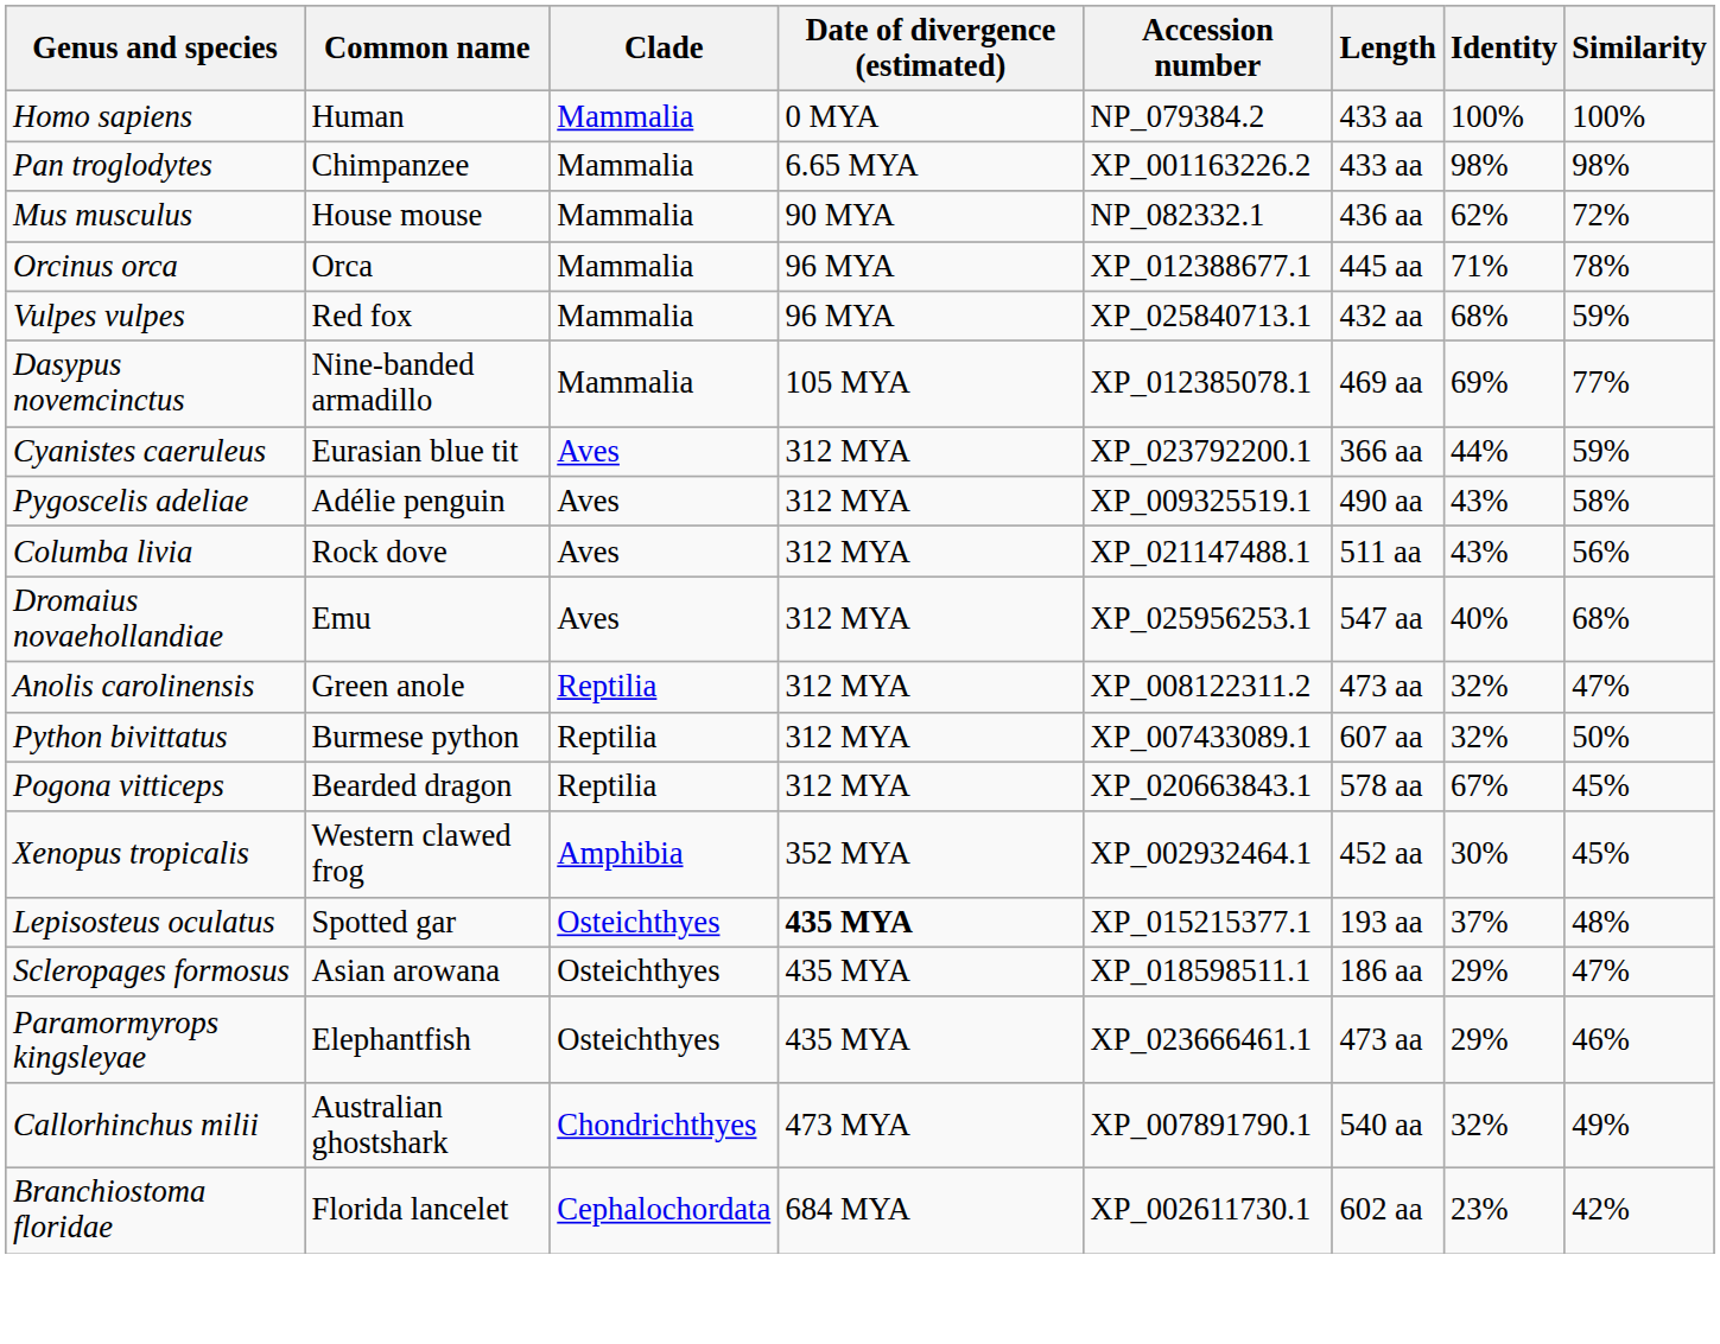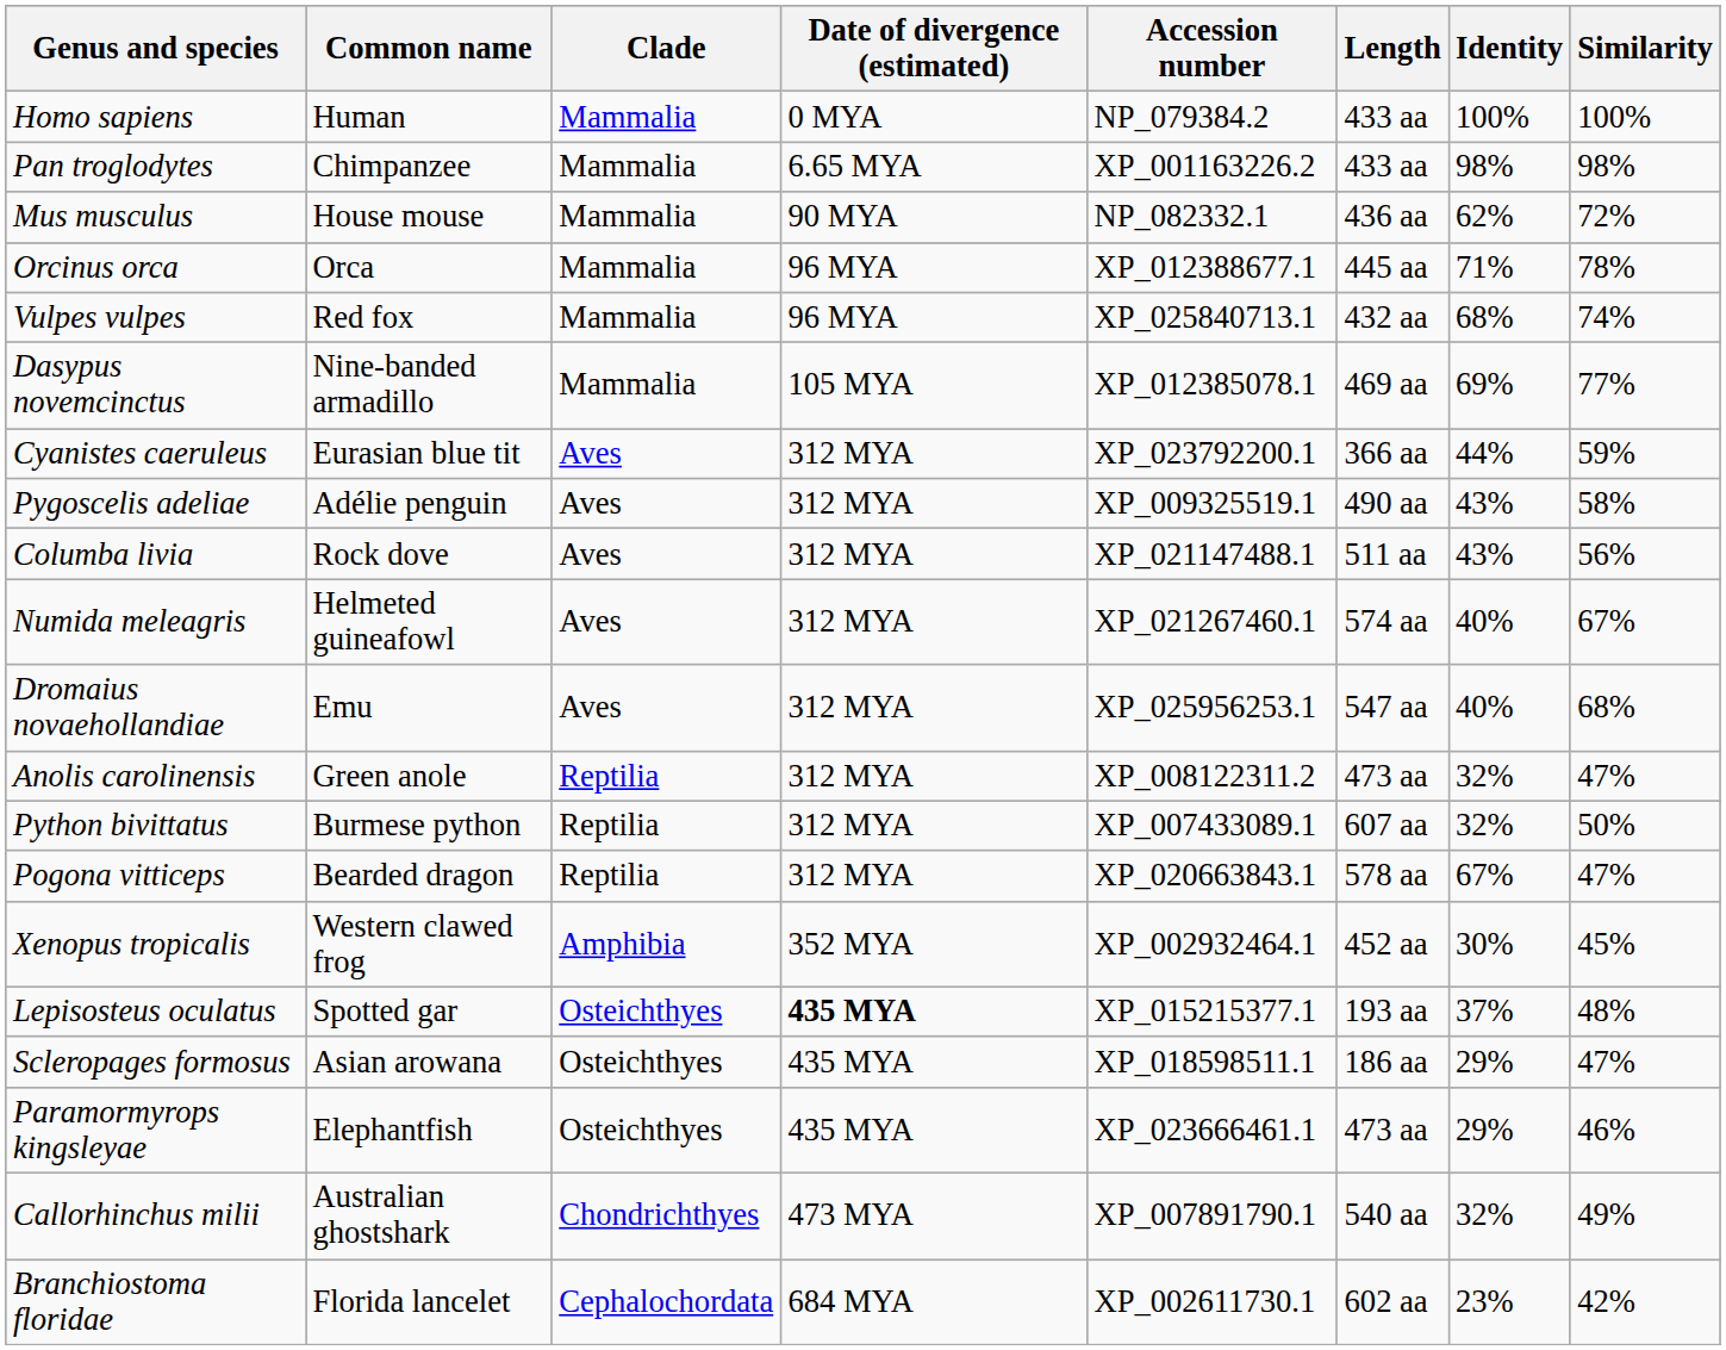Vulpes vulpes | Similarity: 59% -> 74%
+ row: Numida meleagris | Helmeted guineafowl | Aves | 312 MYA | XP_021267460.1 | 574 aa | 40% | 67%
Pogona vitticeps | Similarity: 45% -> 47%
